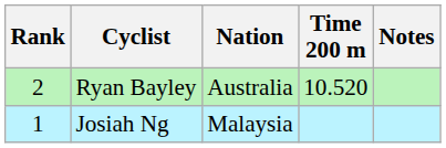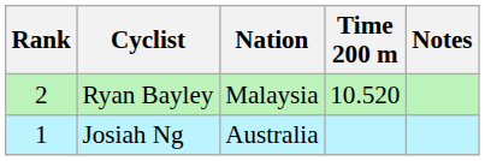Ryan Bayley | Nation: Australia -> Malaysia
Josiah Ng | Nation: Malaysia -> Australia
